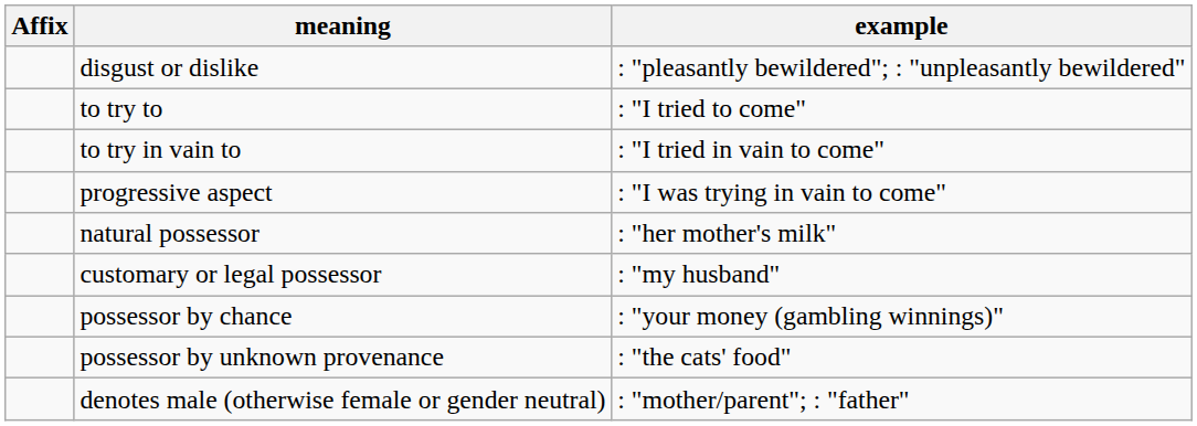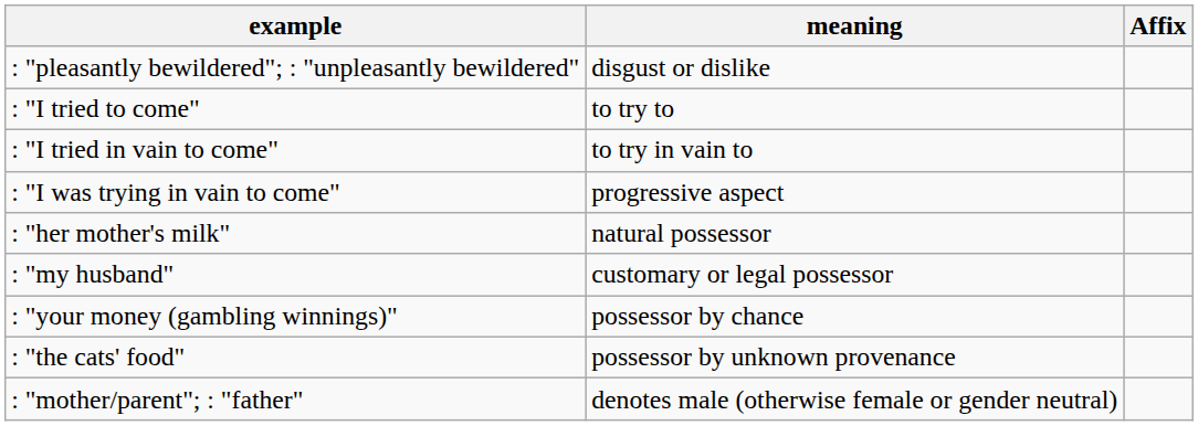columns swapped: Affix <-> example
